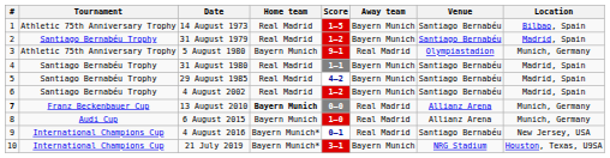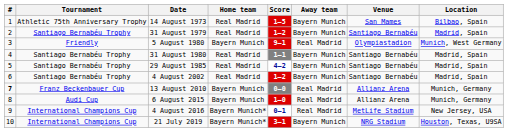14 August 1973 | Venue: Santiago Bernabéu -> San Mames
5 August 1980 | Tournament: Athletic 75th Anniversary Trophy -> Friendly
5 August 1980 | Location: Munich, Germany -> Munich, West Germany
13 August 2010 | Home team: bold -> normal
4 August 2016 | Venue: Santiago Bernabéu -> MetLife Stadium
